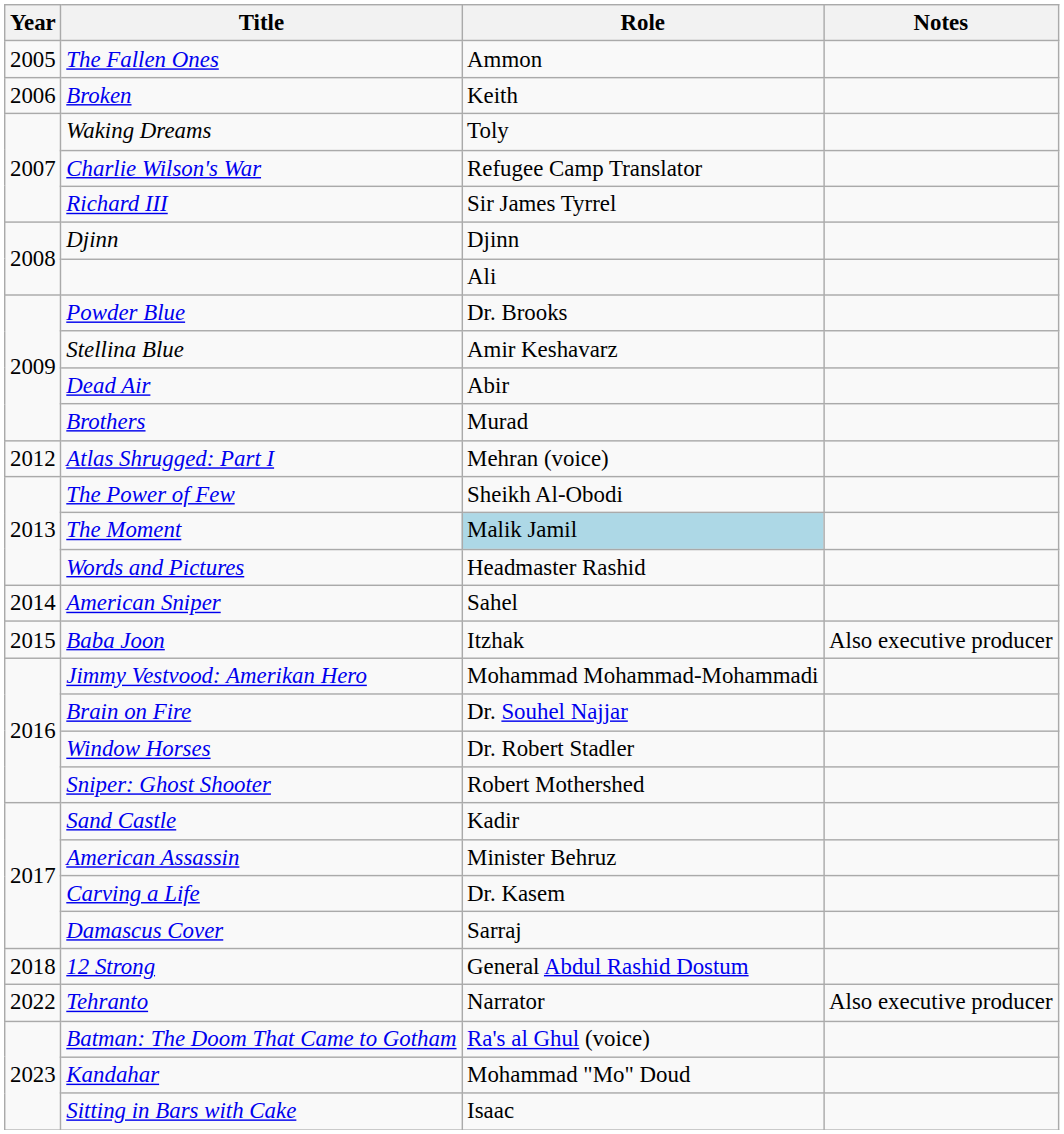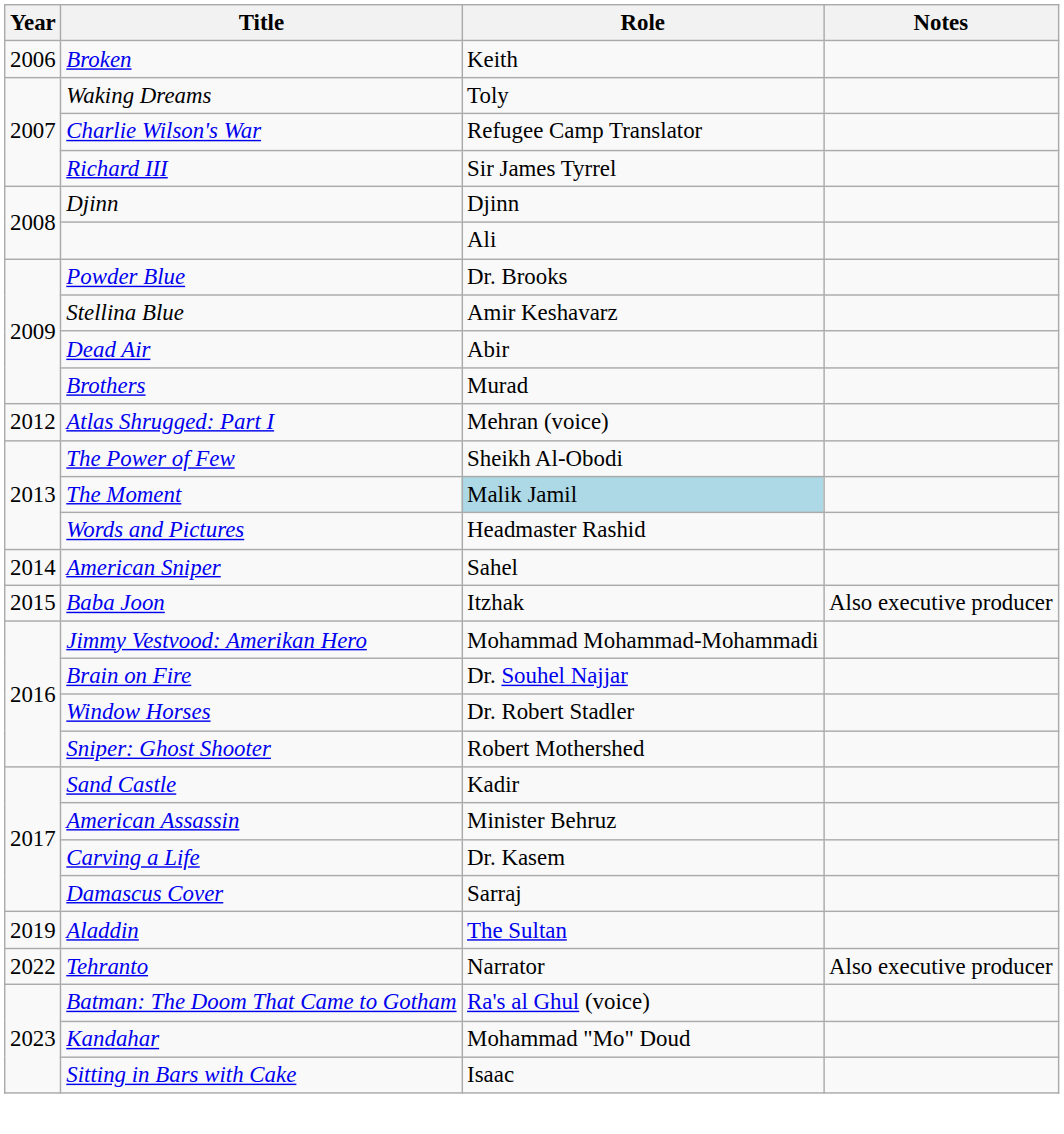- row: 2005 | The Fallen Ones | Ammon
- row: 2018 | 12 Strong | General Abdul Rashid Dostum
+ row: 2019 | Aladdin | The Sultan
